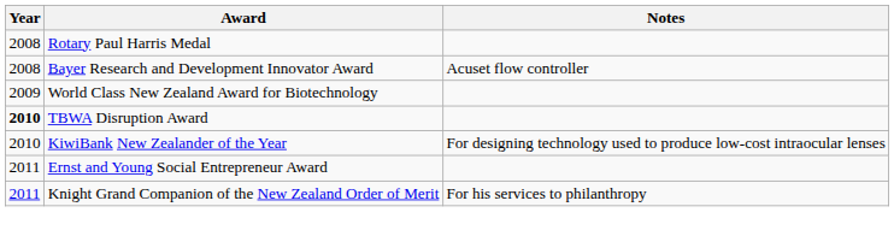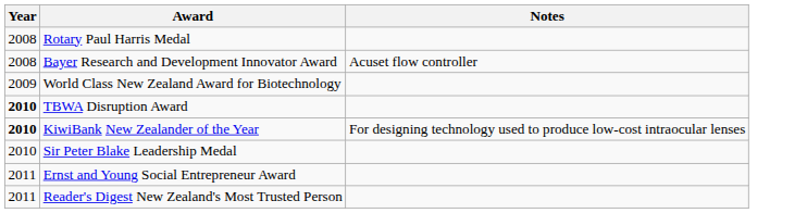KiwiBank New Zealander of the Year | Year: normal -> bold
+ row: 2010 | Sir Peter Blake Leadership Medal
+ row: 2011 | Reader's Digest New Zealand's Most Trusted Person
- row: 2011 | Knight Grand Companion of the New Zealand Order of Merit | For his services to philanthropy
